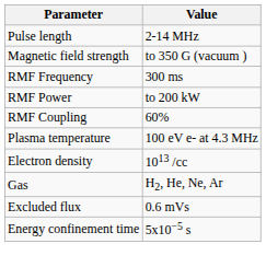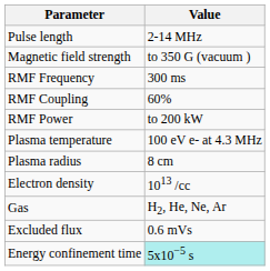rows swapped: RMF Power <-> RMF Coupling
+ row: Plasma radius | 8 cm
Energy confinement time | Value: no background -> paleturquoise background
